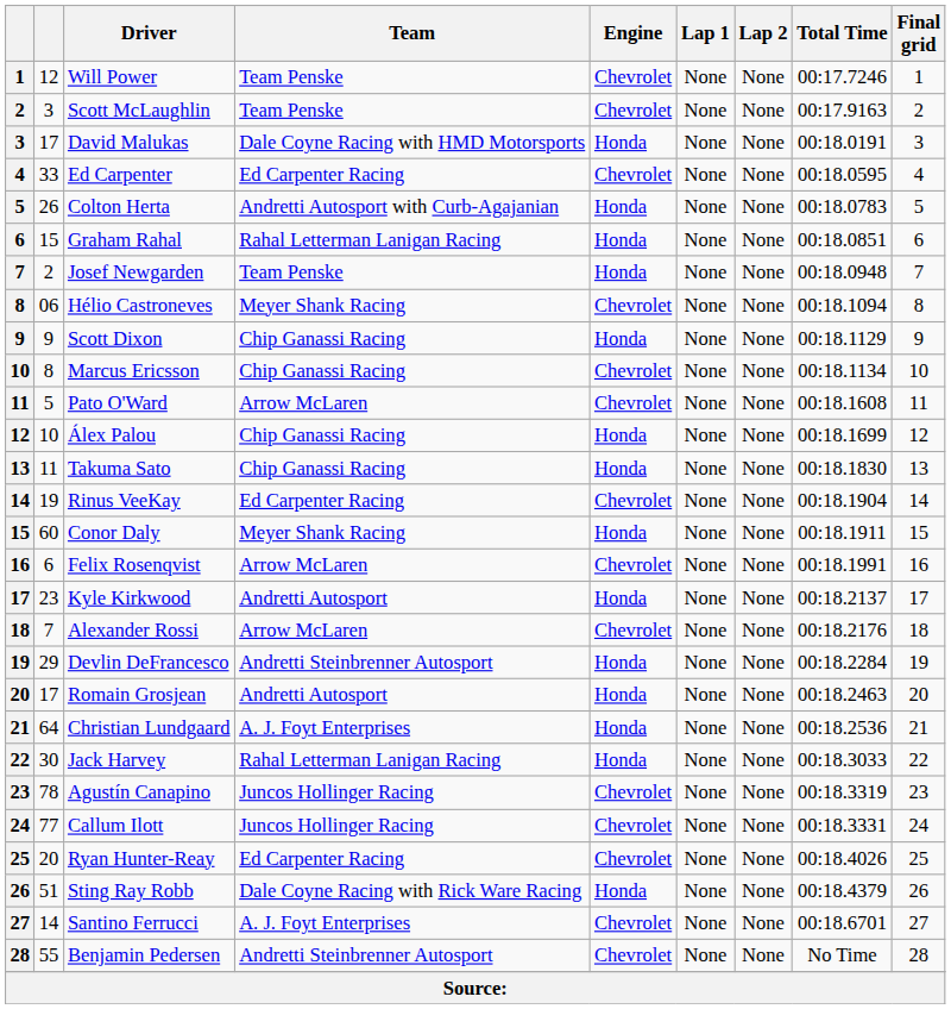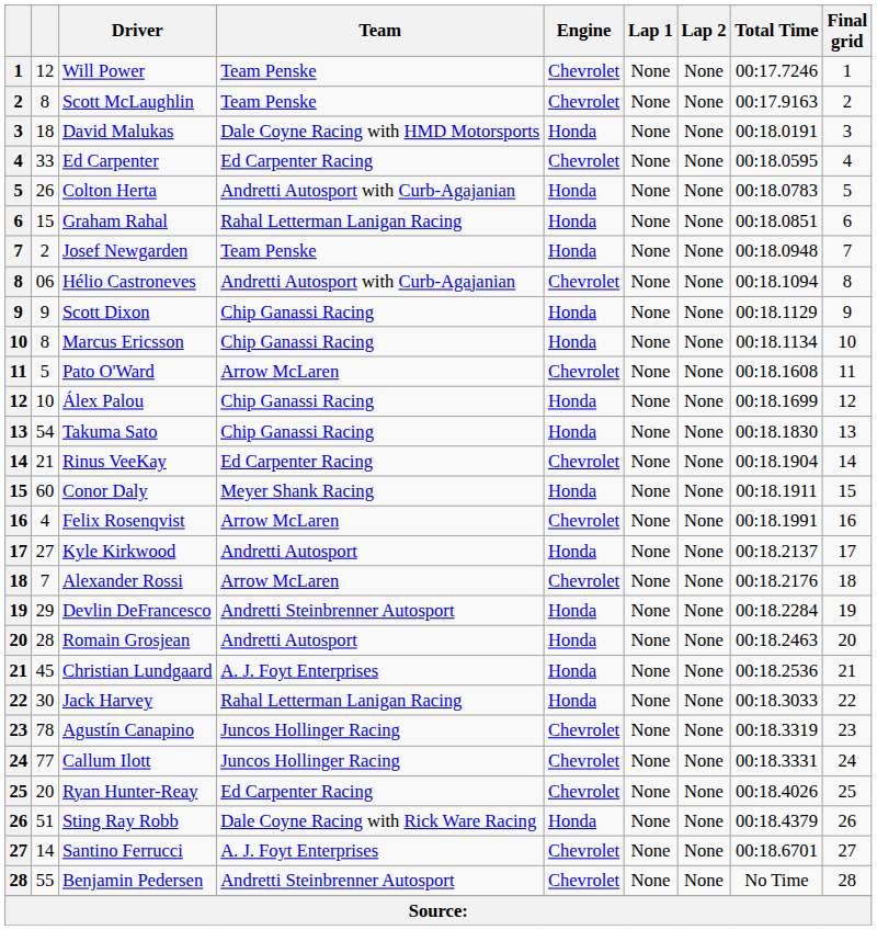Scott McLaughlin | column 2: 3 -> 8
David Malukas | column 2: 17 -> 18
Hélio Castroneves | Team: Meyer Shank Racing -> Andretti Autosport with Curb-Agajanian
Marcus Ericsson | Engine: Chevrolet -> Honda
Takuma Sato | column 2: 11 -> 54
Rinus VeeKay | column 2: 19 -> 21
Felix Rosenqvist | column 2: 6 -> 4
Kyle Kirkwood | column 2: 23 -> 27
Romain Grosjean | column 2: 17 -> 28
Christian Lundgaard | column 2: 64 -> 45
